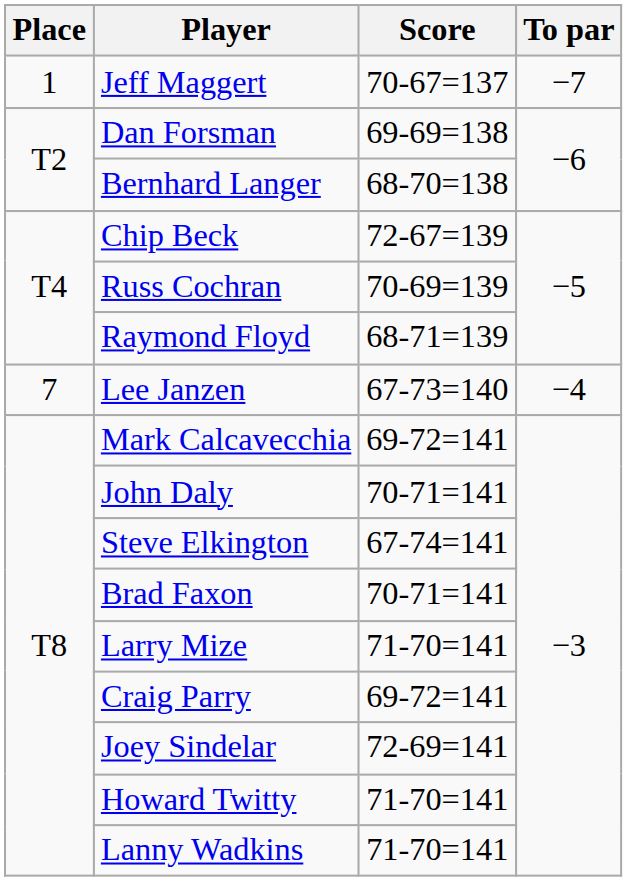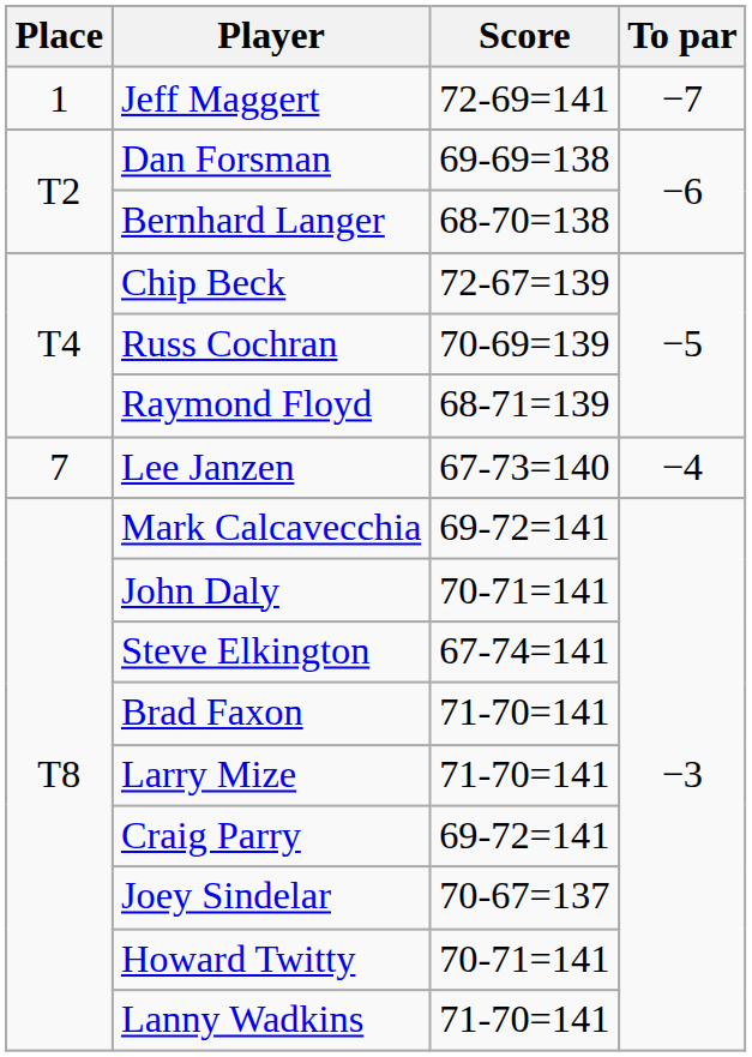Jeff Maggert | Score: 70-67=137 -> 72-69=141
Brad Faxon | Score: 70-71=141 -> 71-70=141
Joey Sindelar | Score: 72-69=141 -> 70-67=137
Howard Twitty | Score: 71-70=141 -> 70-71=141
